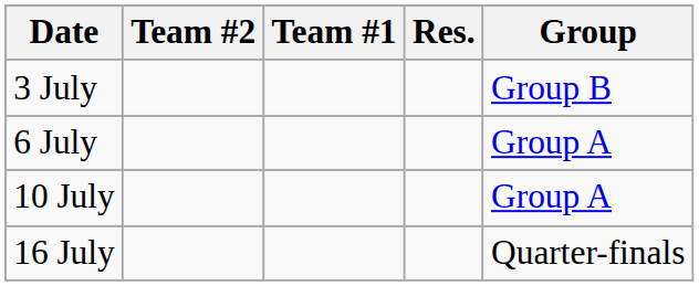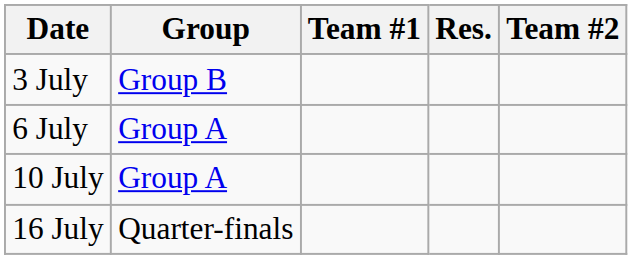columns swapped: Group <-> Team #2
